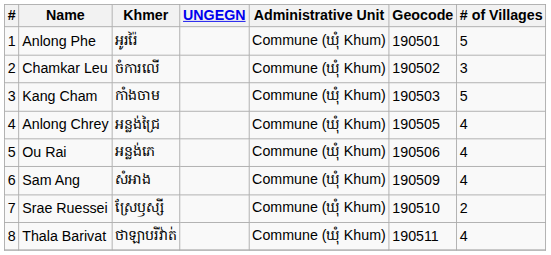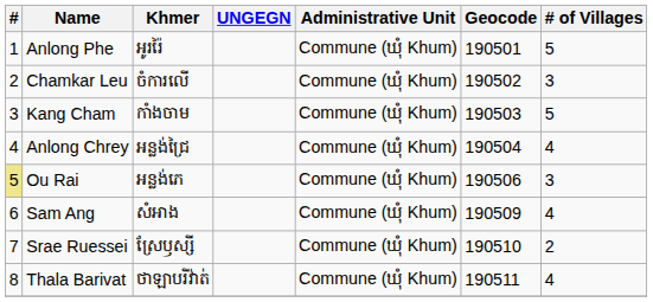Anlong Chrey | Geocode: 190505 -> 190504
Ou Rai | #: no background -> khaki background
Ou Rai | # of Villages: 4 -> 3
